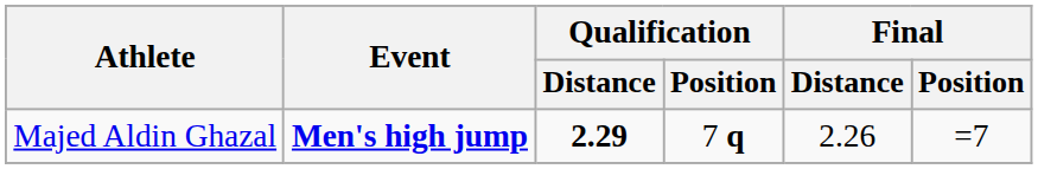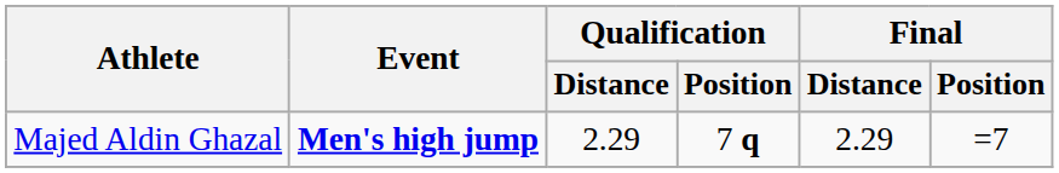Majed Aldin Ghazal | Qualification / Distance: bold -> normal
Majed Aldin Ghazal | Final / Distance: 2.26 -> 2.29
